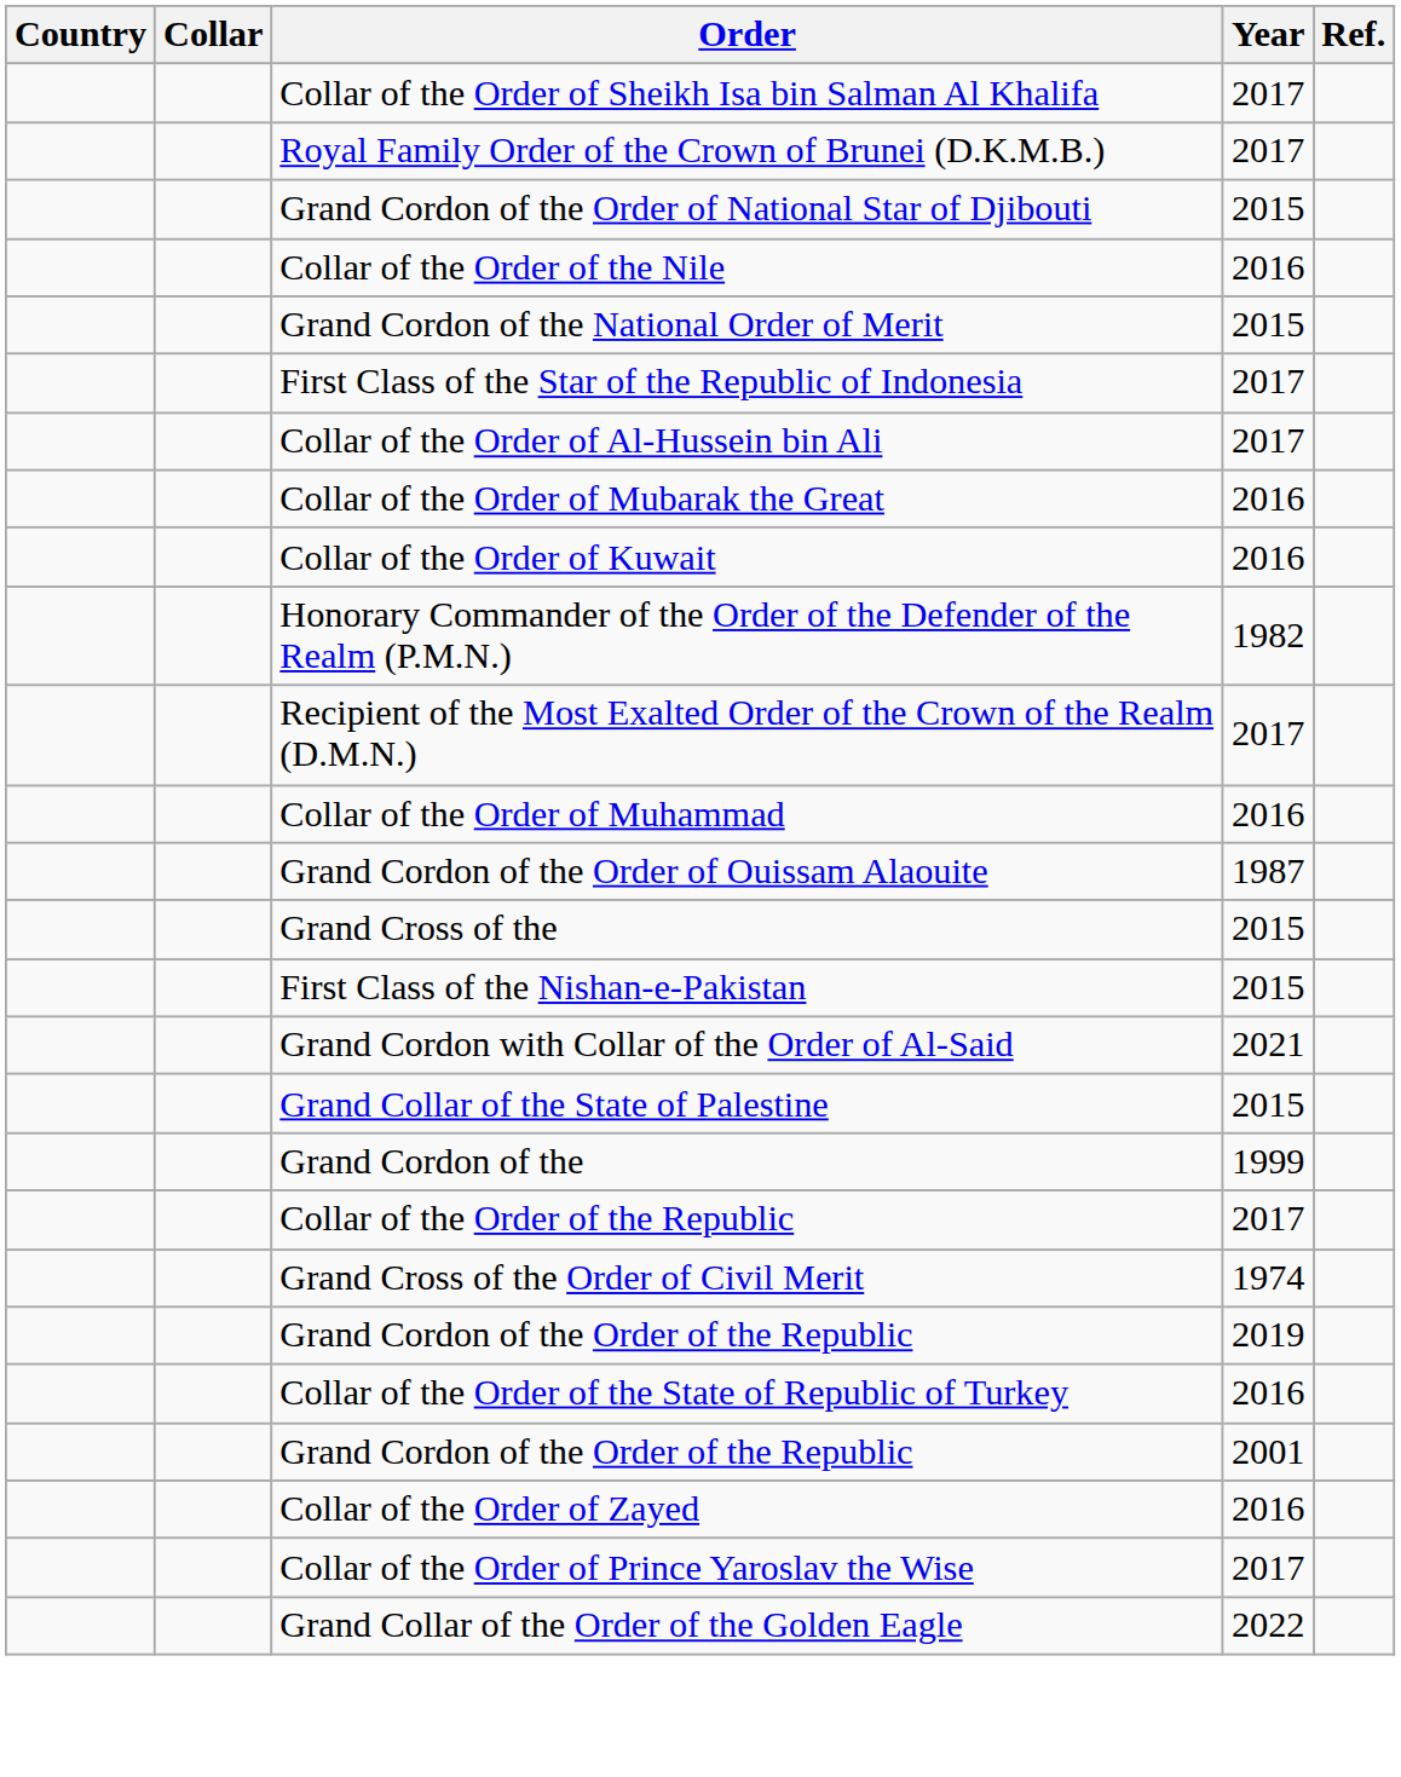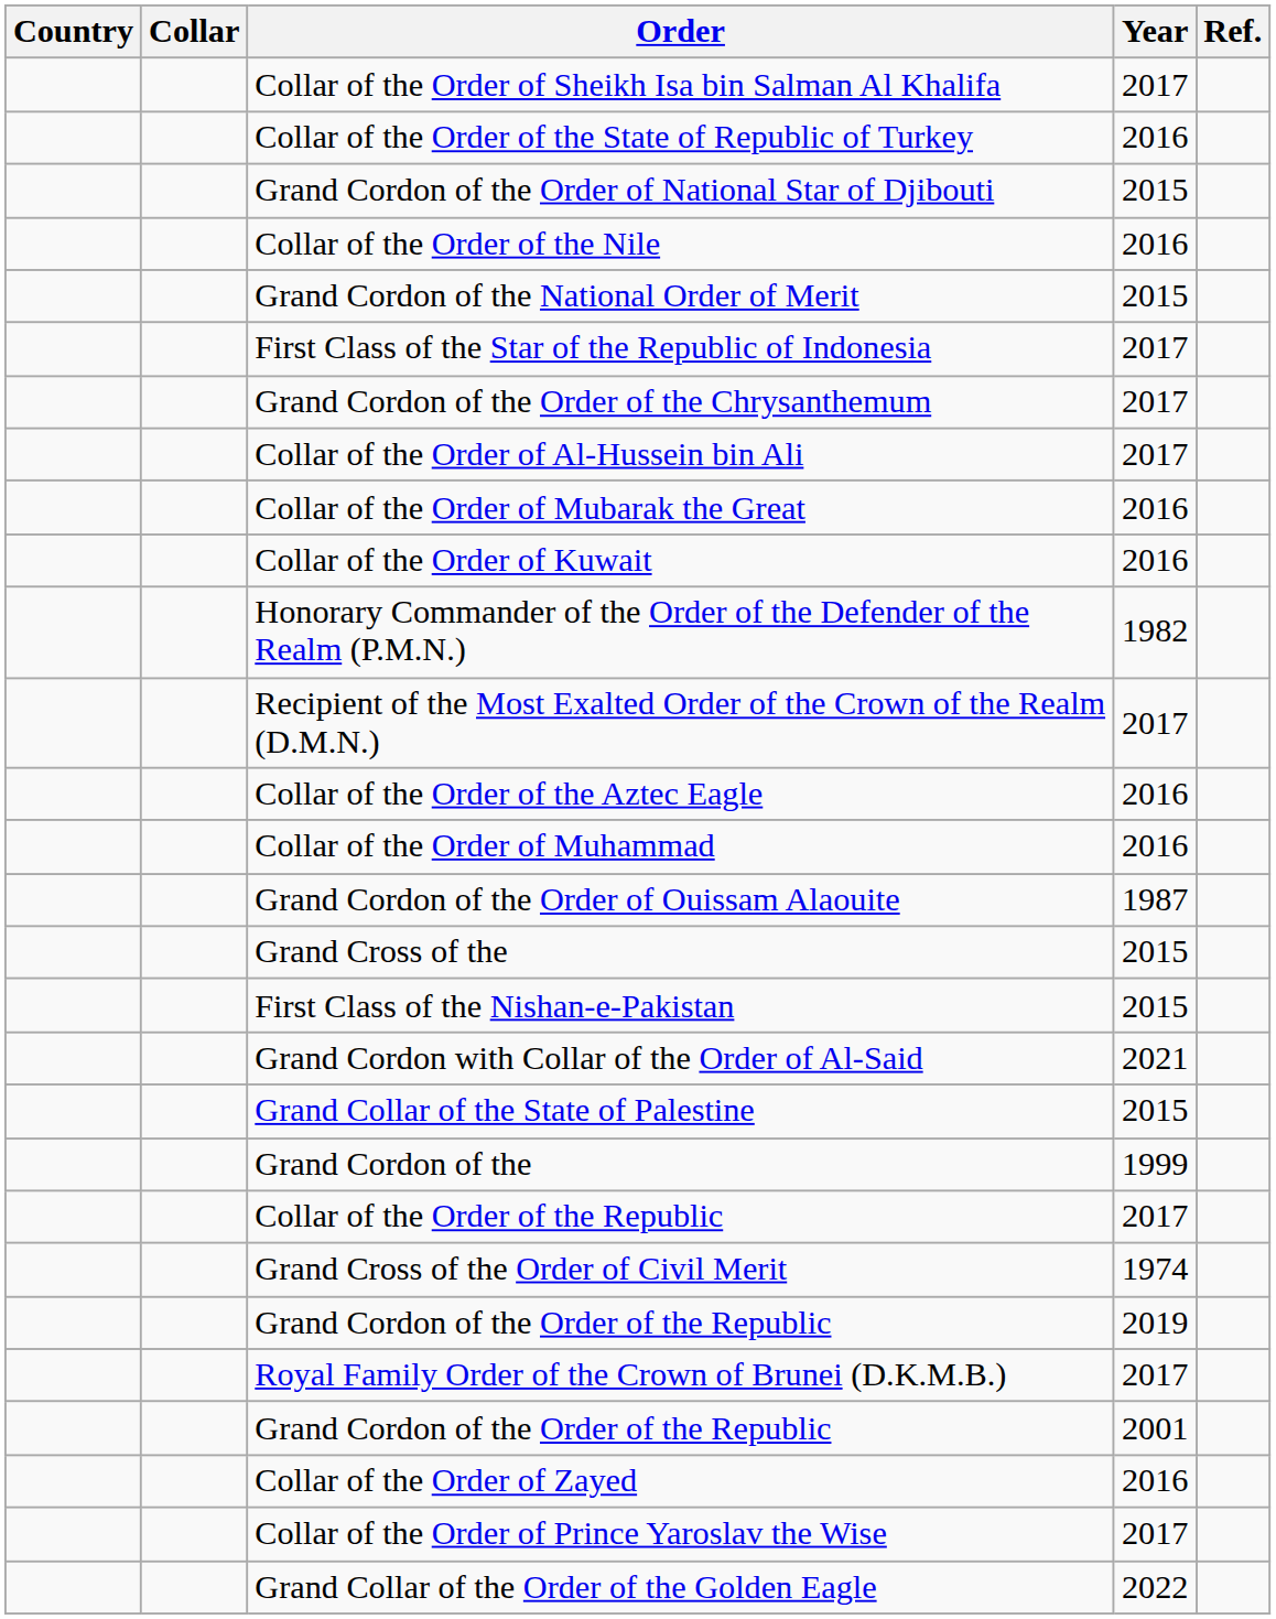rows swapped: Royal Family Order of the Crown of Brunei (D.K.M.B.) <-> Collar of the Order of the State of Republic of Turkey
+ row: Grand Cordon of the Order of the Chrysanthemum | 2017
+ row: Collar of the Order of the Aztec Eagle | 2016
